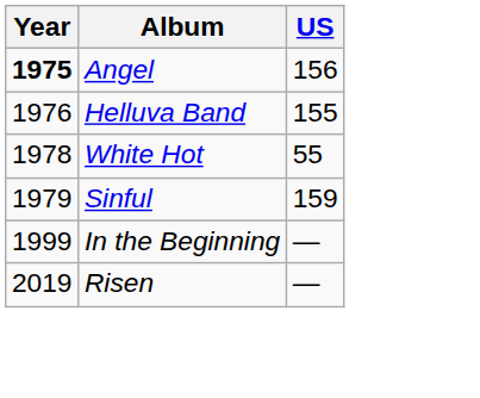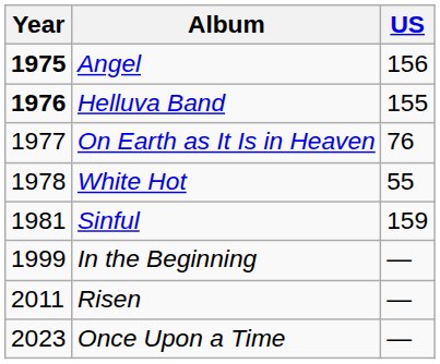Helluva Band | Year: normal -> bold
+ row: 1977 | On Earth as It Is in Heaven | 76
Sinful | Year: 1979 -> 1981
Risen | Year: 2019 -> 2011
+ row: 2023 | Once Upon a Time | —
